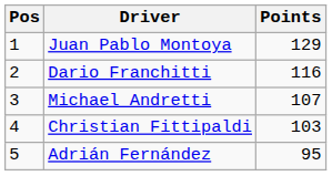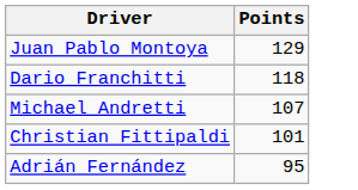- column: Pos | 1 | 2 | 3 | 4 | 5
Dario Franchitti | Points: 116 -> 118
Christian Fittipaldi | Points: 103 -> 101
